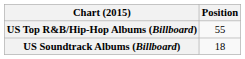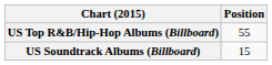US Soundtrack Albums (Billboard) | Position: 18 -> 15
